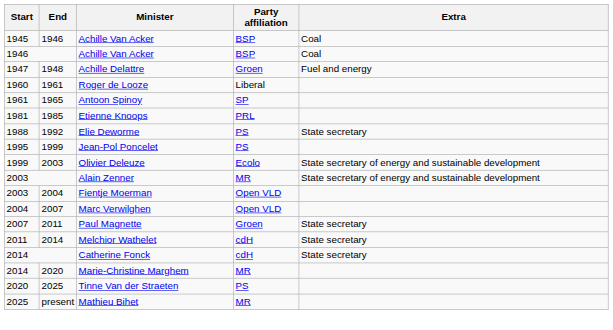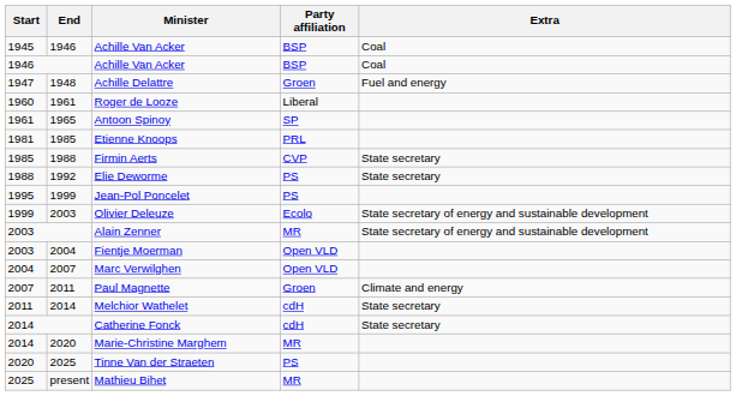+ row: 1985 | 1988 | Firmin Aerts | CVP | State secretary
Paul Magnette | Extra: State secretary -> Climate and energy
